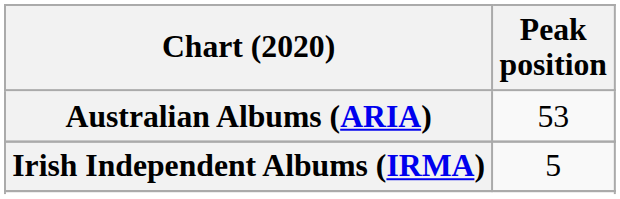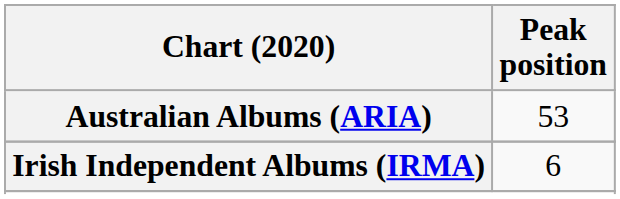Irish Independent Albums (IRMA) | Peak position: 5 -> 6
